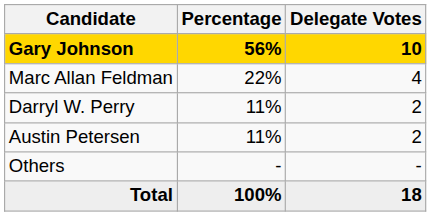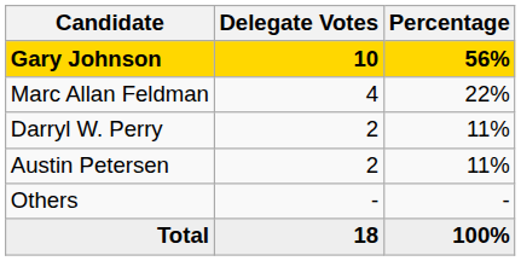columns swapped: Delegate Votes <-> Percentage
